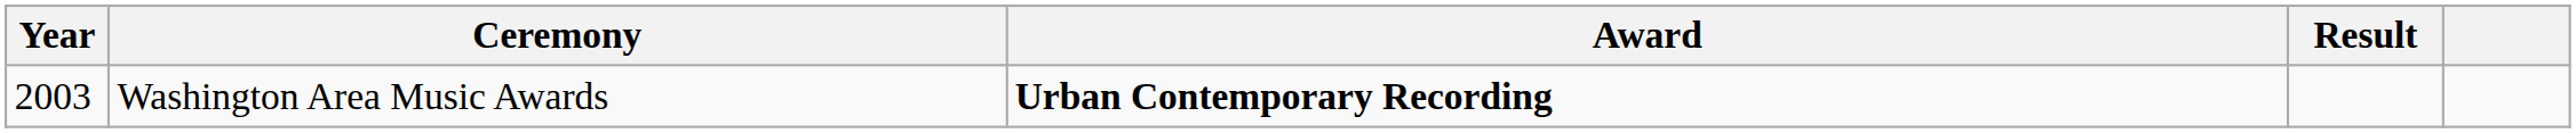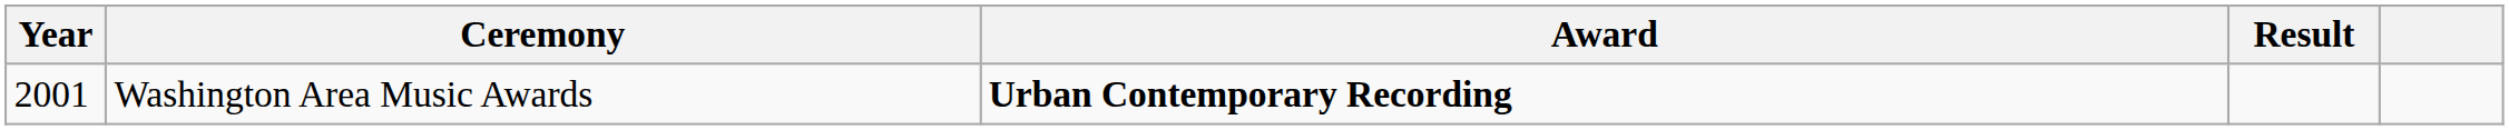Washington Area Music Awards | Year: 2003 -> 2001
